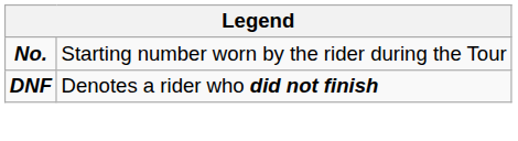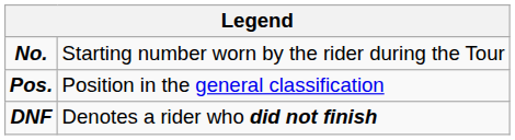+ row: Pos. | Position in the general classification
